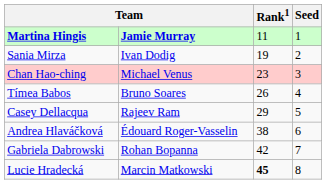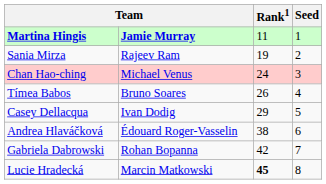Sania Mirza | column 2: Ivan Dodig -> Rajeev Ram
Chan Hao-ching | Rank1: 23 -> 24
Casey Dellacqua | column 2: Rajeev Ram -> Ivan Dodig
